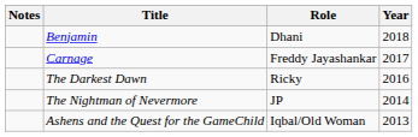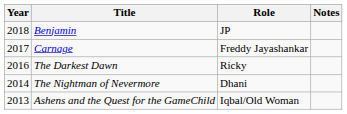columns swapped: Year <-> Notes
Benjamin | Role: Dhani -> JP
The Nightman of Nevermore | Role: JP -> Dhani
